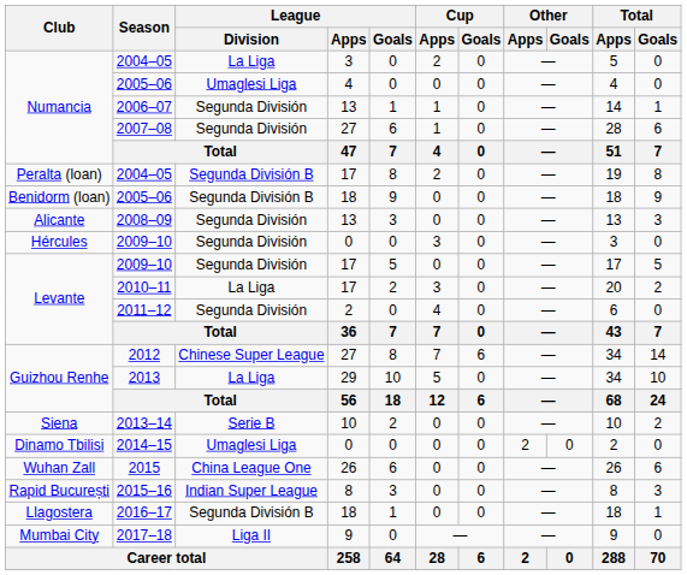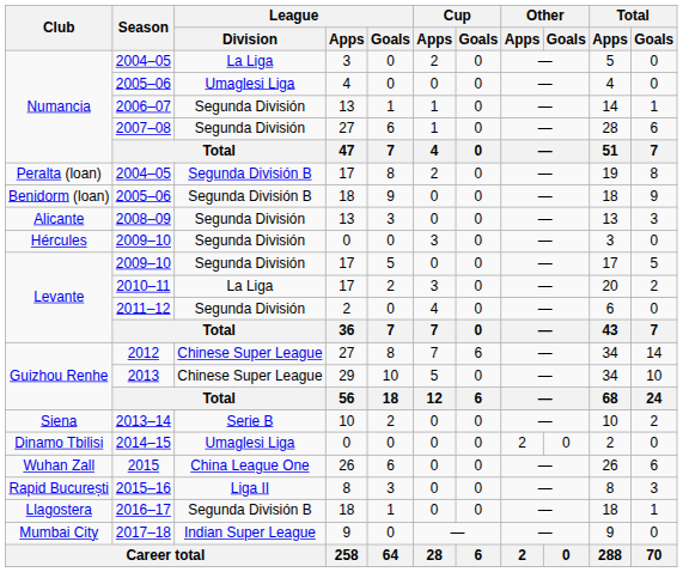2013 | League / Division: La Liga -> Chinese Super League
2015–16 | League / Division: Indian Super League -> Liga II
2017–18 | League / Division: Liga II -> Indian Super League
